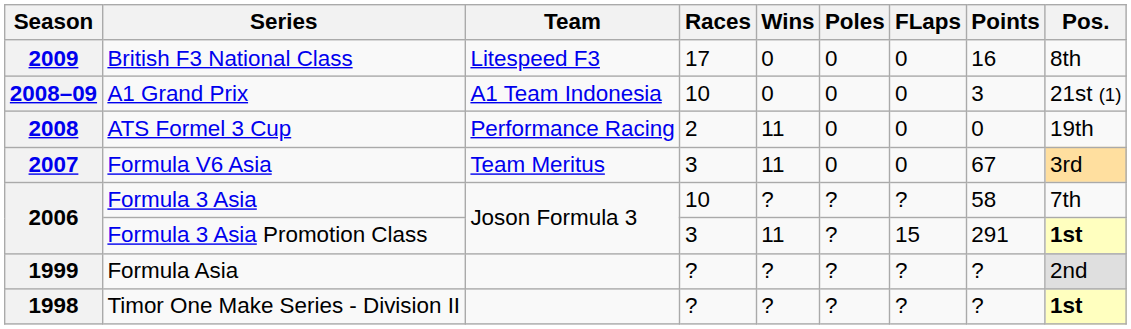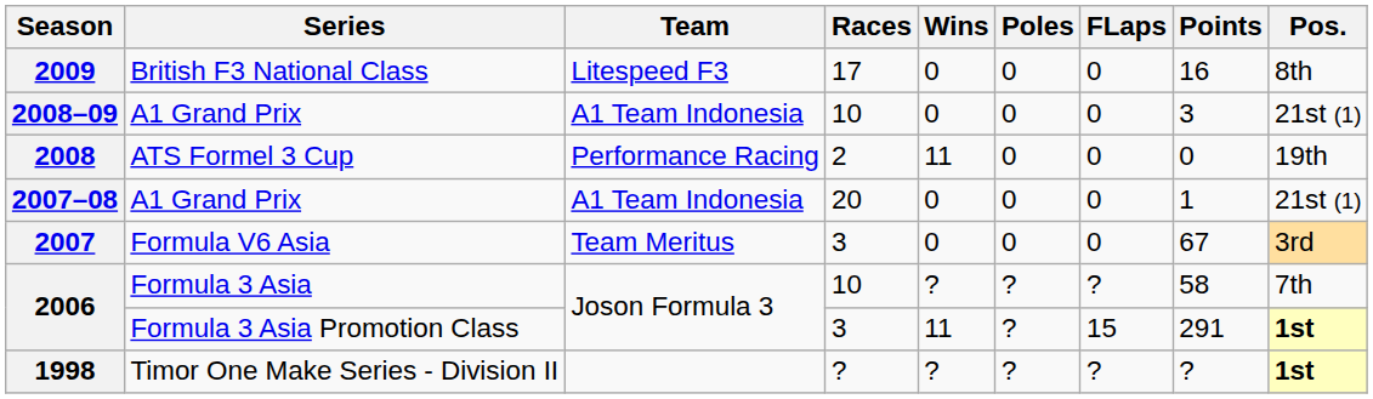+ row: 2007–08 | A1 Grand Prix | A1 Team Indonesia | 20 | 0 | 0 | 0 | 1 | 21st (1)
2007 | Wins: 11 -> 0
- row: 1999 | Formula Asia | ? | ? | ? | ? | ? | 2nd
